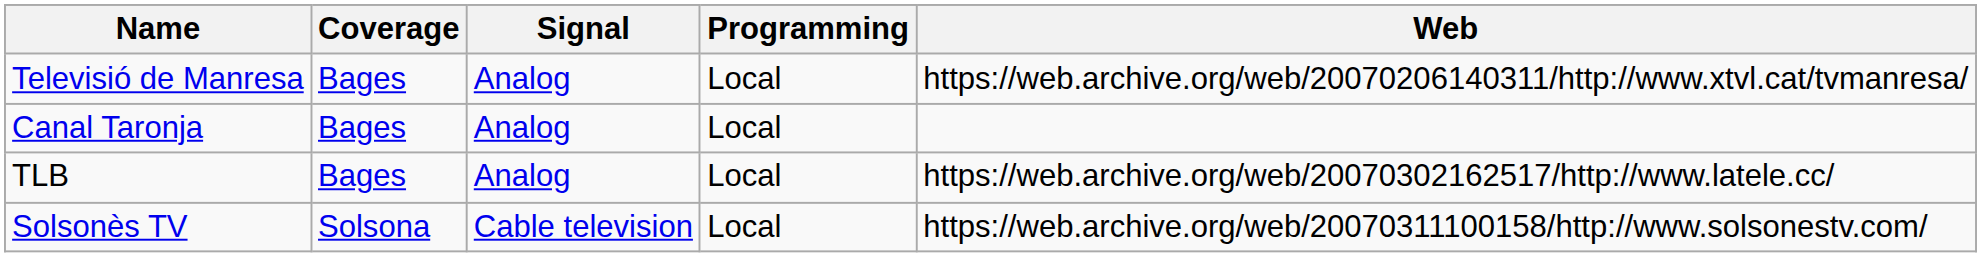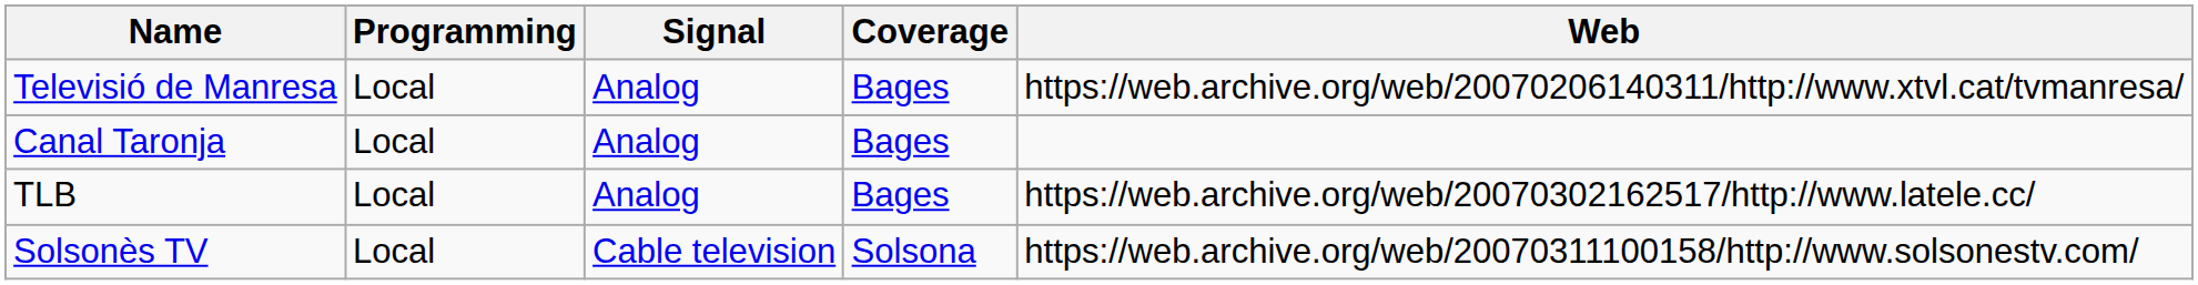columns swapped: Programming <-> Coverage
